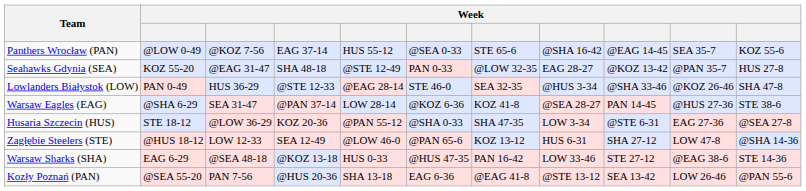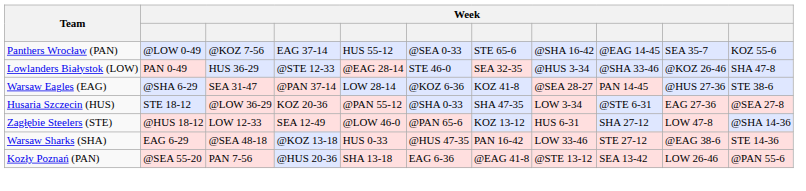- row: Seahawks Gdynia (SEA) | KOZ 55-20 | @EAG 31-47 | SHA 48-18 | @STE 12-49 | PAN 0-33 | @LOW 32-35 | EAG 28-27 | @KOZ 13-42 | @PAN 35-7 | HUS 27-8
